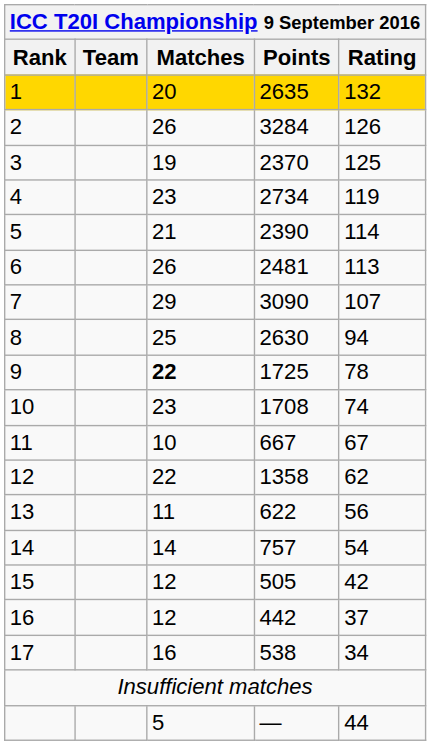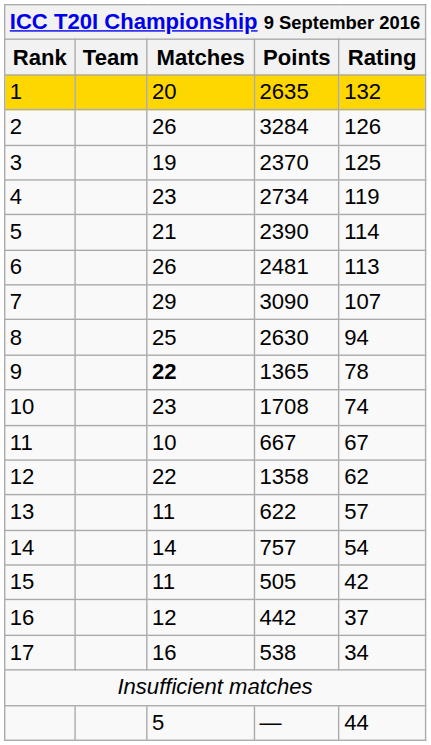9 | Points: 1725 -> 1365
13 | Rating: 56 -> 57
15 | Matches: 12 -> 11
